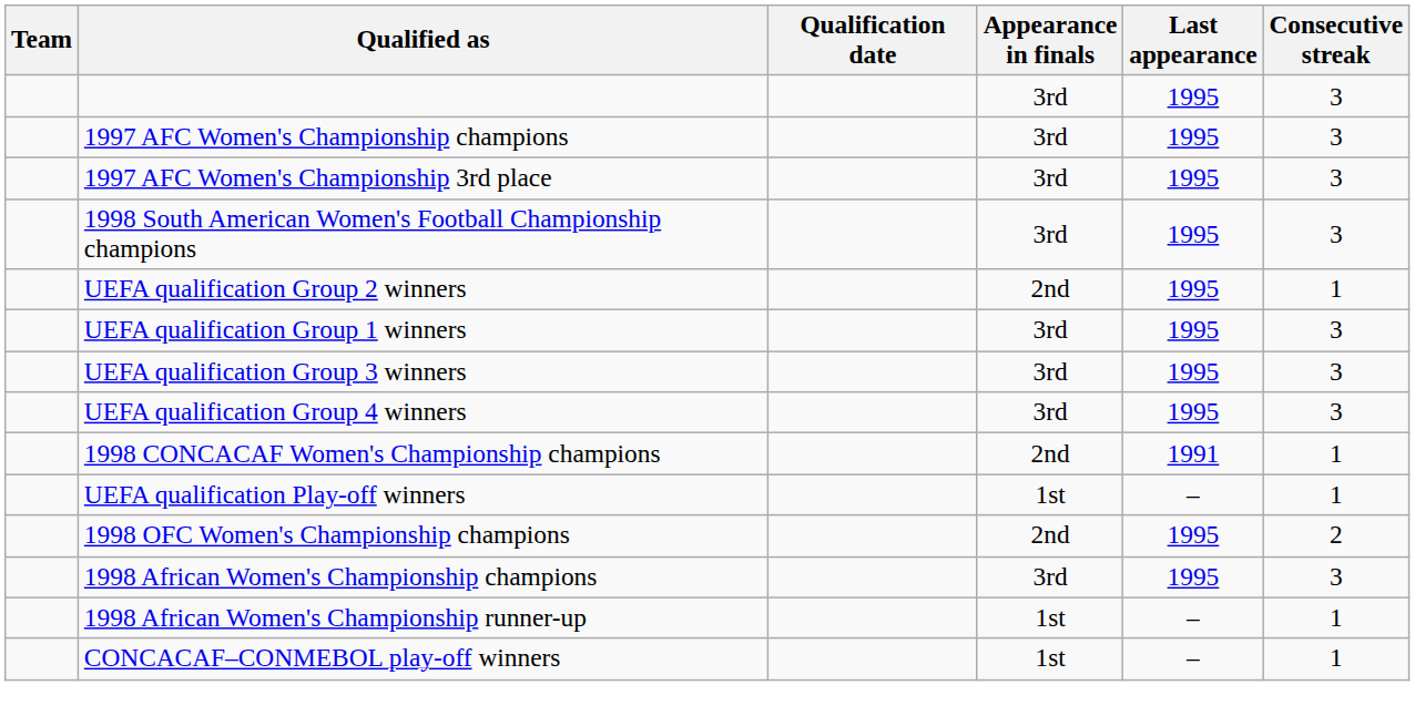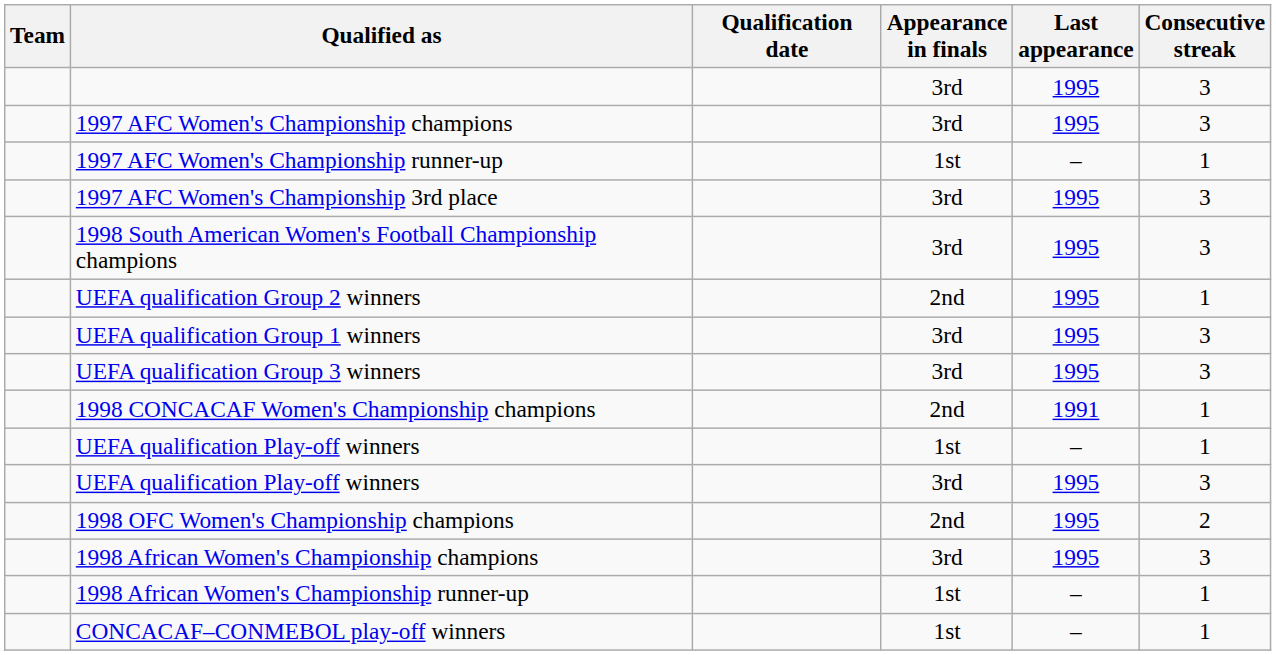+ row: 1997 AFC Women's Championship runner-up | 1st | – | 1
- row: UEFA qualification Group 4 winners | 3rd | 1995 | 3
+ row: UEFA qualification Play-off winners | 3rd | 1995 | 3
